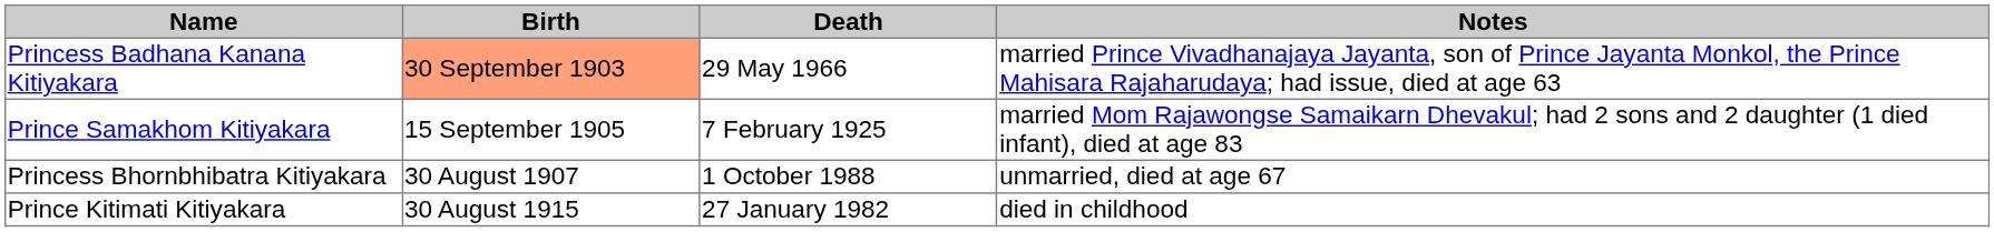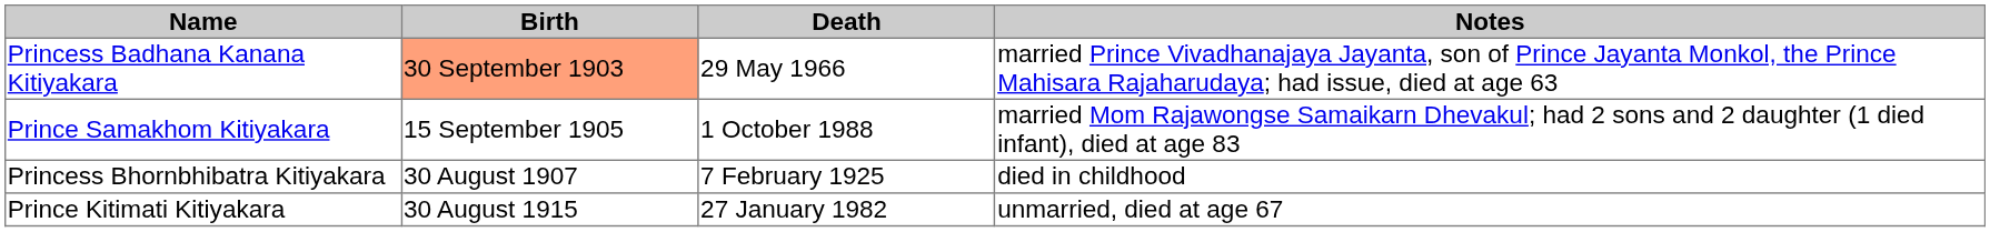Prince Samakhom Kitiyakara | Death: 7 February 1925 -> 1 October 1988
Princess Bhornbhibatra Kitiyakara | Death: 1 October 1988 -> 7 February 1925
Princess Bhornbhibatra Kitiyakara | Notes: unmarried, died at age 67 -> died in childhood
Prince Kitimati Kitiyakara | Notes: died in childhood -> unmarried, died at age 67
